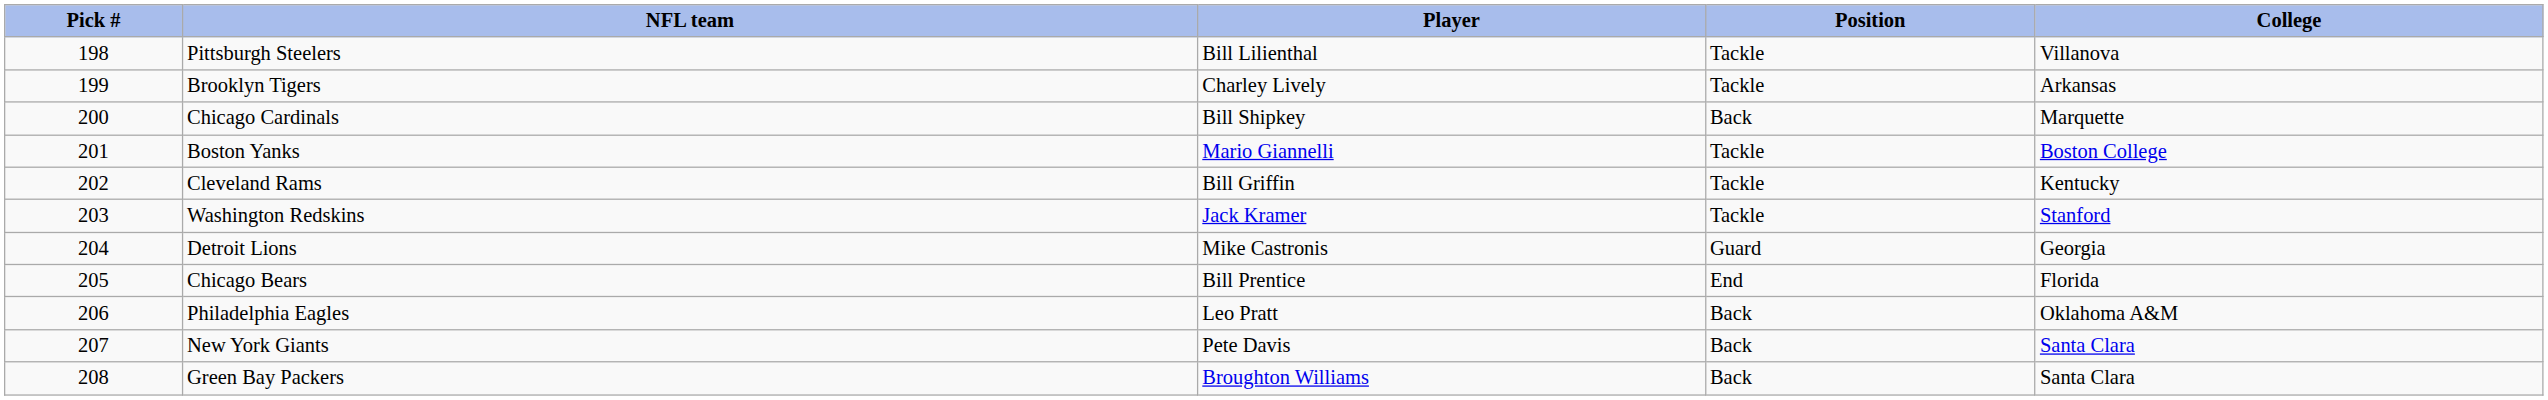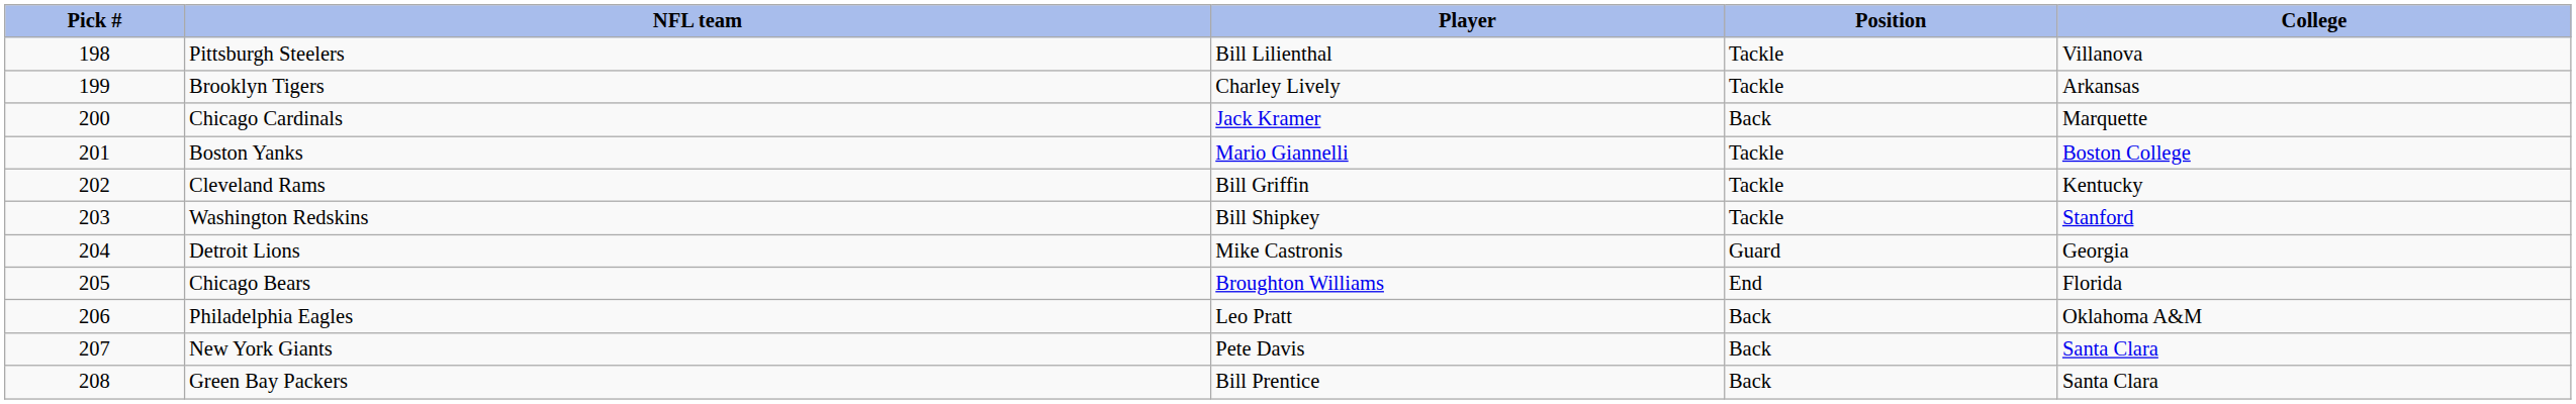Chicago Cardinals | Player: Bill Shipkey -> Jack Kramer
Washington Redskins | Player: Jack Kramer -> Bill Shipkey
Chicago Bears | Player: Bill Prentice -> Broughton Williams
Green Bay Packers | Player: Broughton Williams -> Bill Prentice
